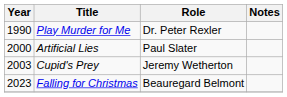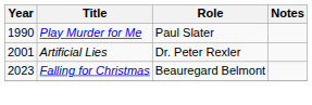Play Murder for Me | Role: Dr. Peter Rexler -> Paul Slater
Artificial Lies | Year: 2000 -> 2001
Artificial Lies | Role: Paul Slater -> Dr. Peter Rexler
- row: 2003 | Cupid's Prey | Jeremy Wetherton
